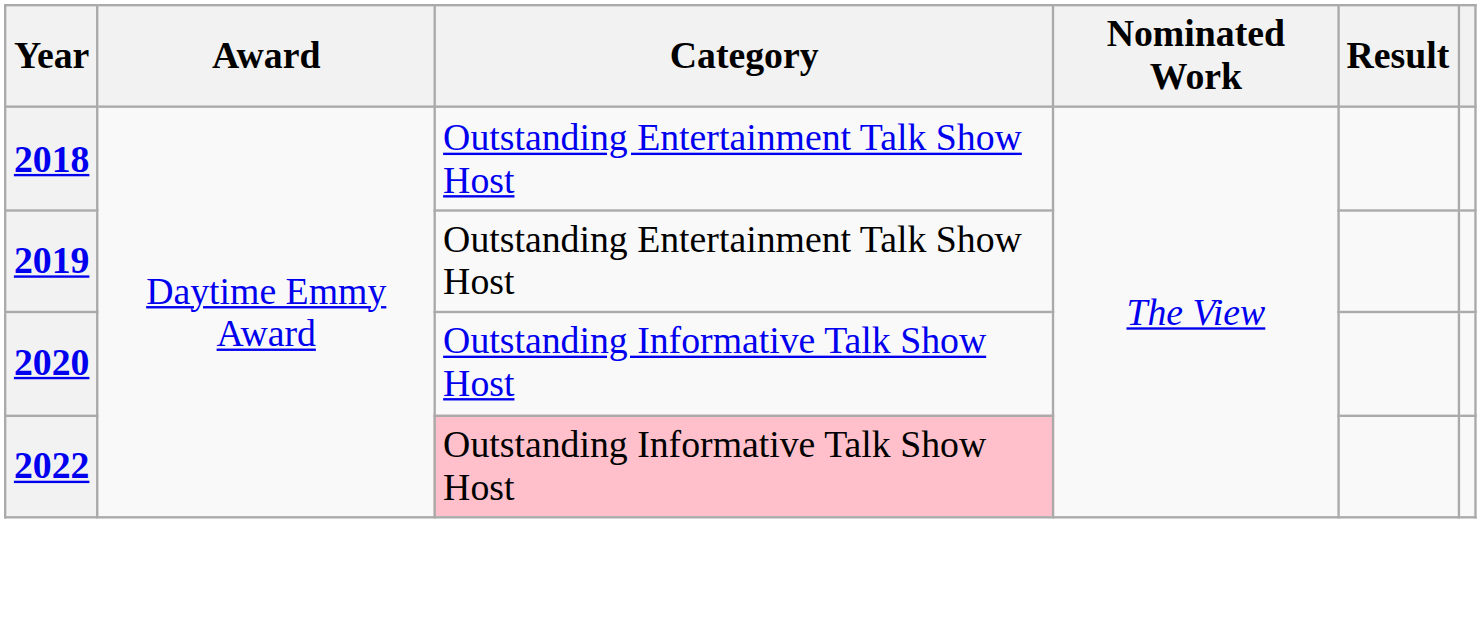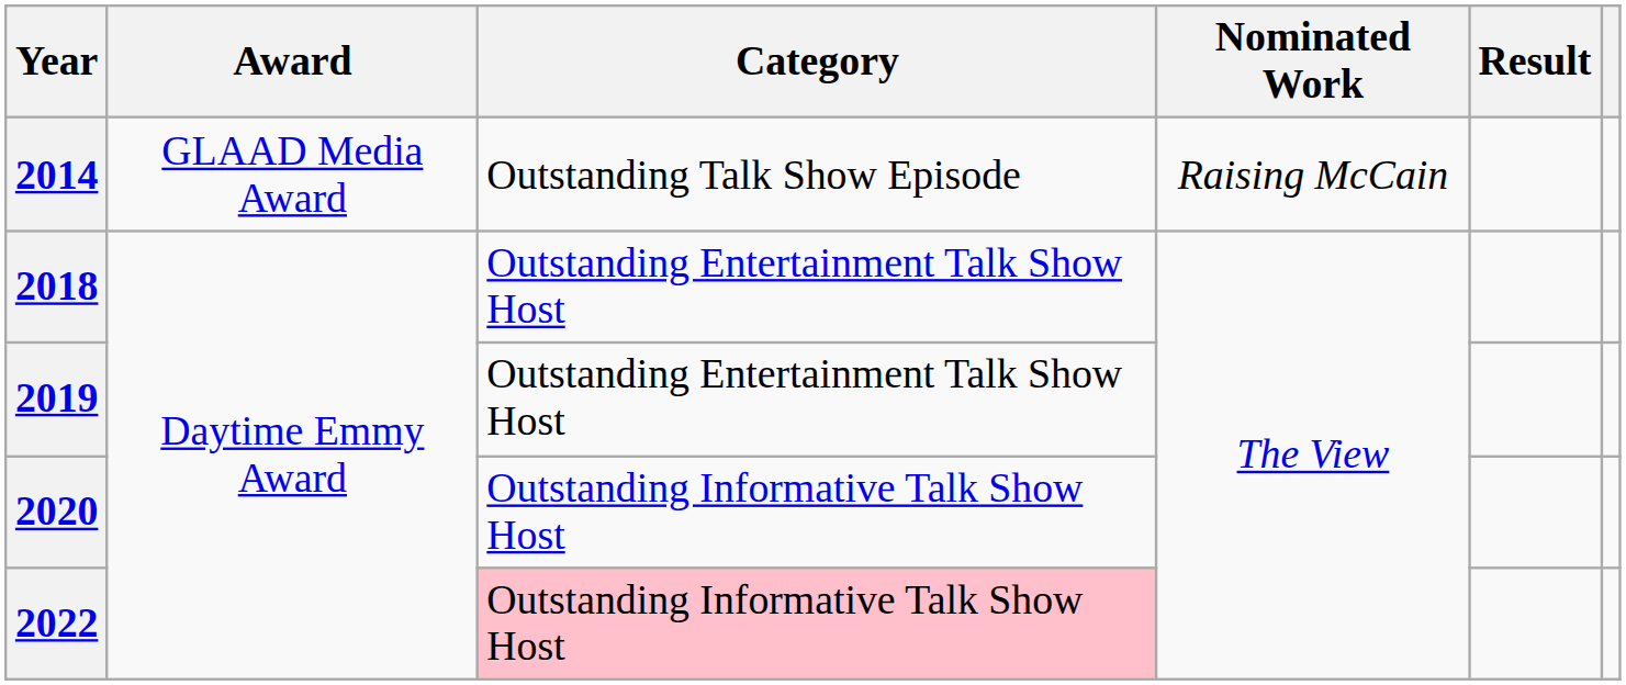+ row: 2014 | GLAAD Media Award | Outstanding Talk Show Episode | Raising McCain
